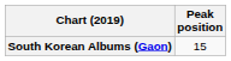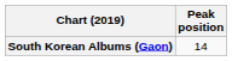South Korean Albums (Gaon) | Peak position: 15 -> 14
